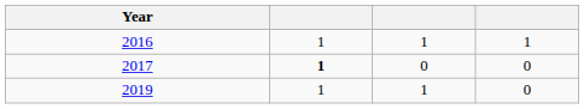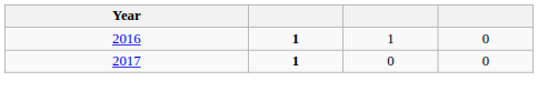2016 | column 2: normal -> bold
2016 | column 4: 1 -> 0
- row: 2019 | 1 | 1 | 0
